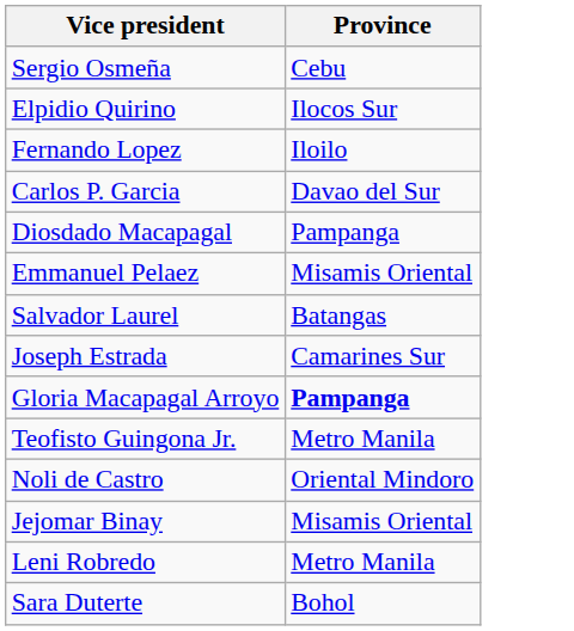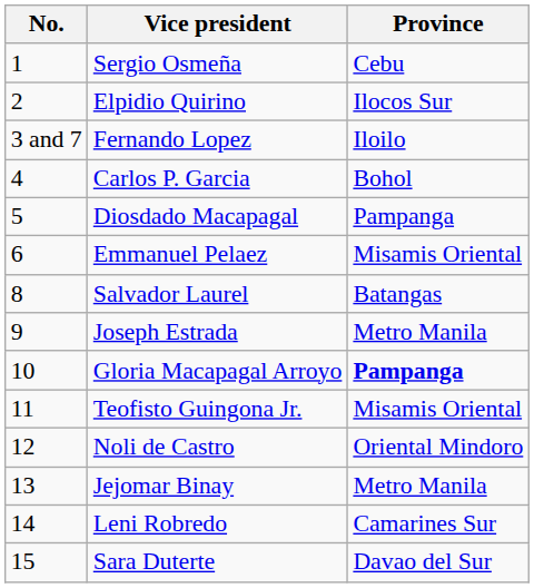+ column: No. | 1 | 2 | 3 and 7 | 4 | 5 | 6 | 8 | 9 | 10 | 11 | 12 | 13 | 14 | 15
Carlos P. Garcia | Province: Davao del Sur -> Bohol
Joseph Estrada | Province: Camarines Sur -> Metro Manila
Teofisto Guingona Jr. | Province: Metro Manila -> Misamis Oriental
Jejomar Binay | Province: Misamis Oriental -> Metro Manila
Leni Robredo | Province: Metro Manila -> Camarines Sur
Sara Duterte | Province: Bohol -> Davao del Sur
